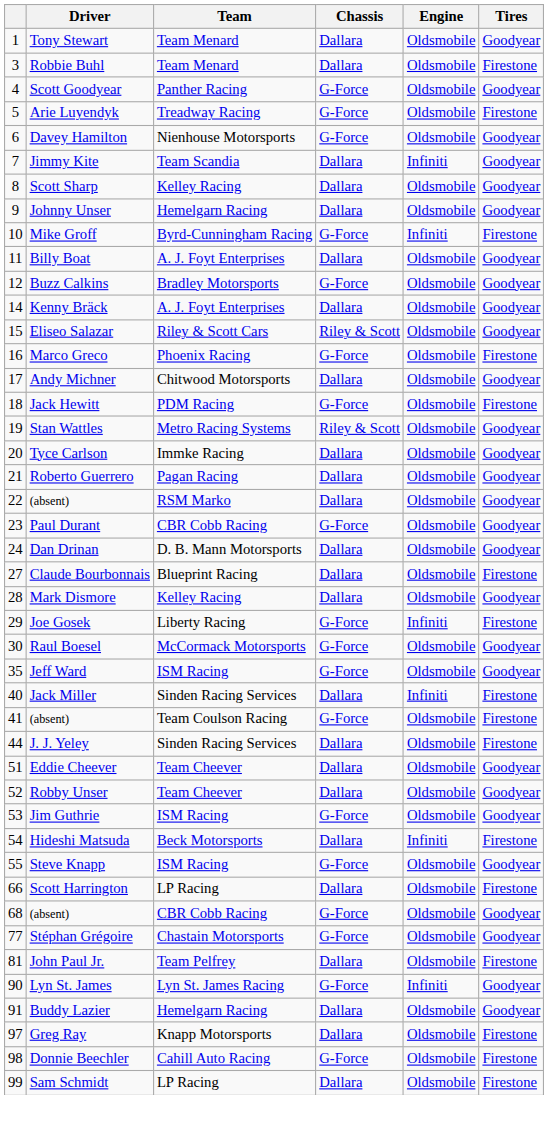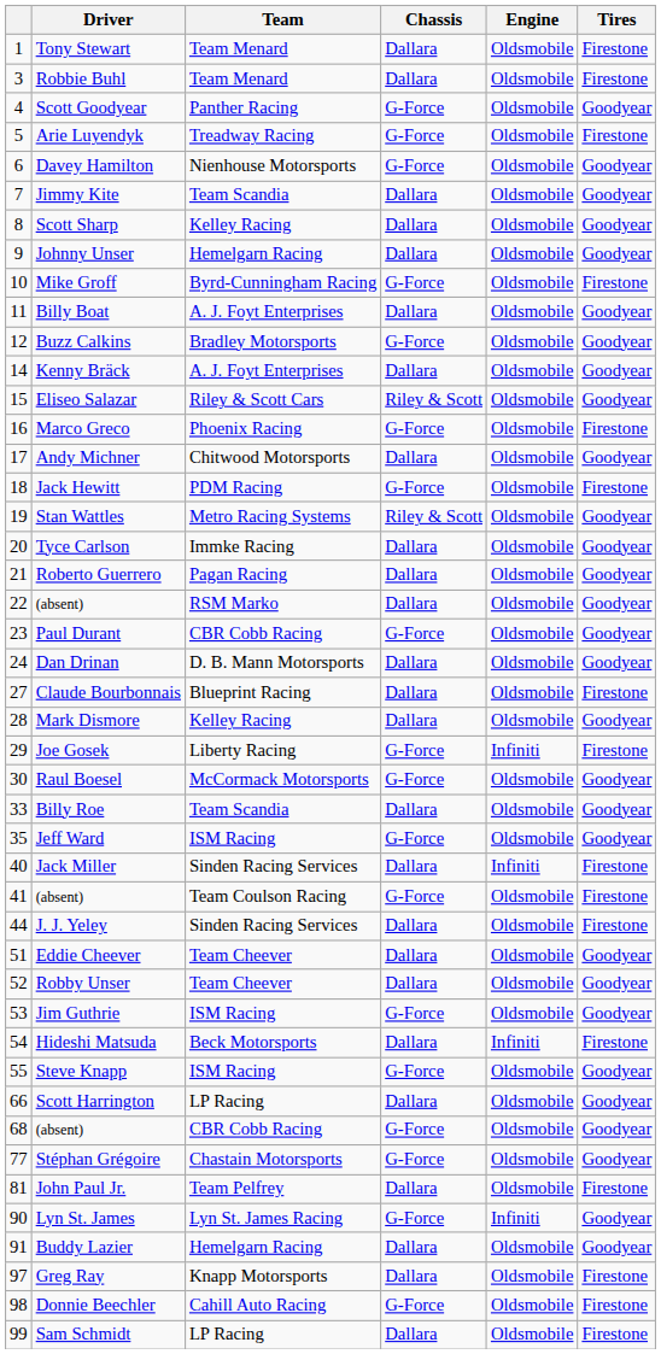Tony Stewart | Tires: Goodyear -> Firestone
Jimmy Kite | Engine: Infiniti -> Oldsmobile
Mike Groff | Engine: Infiniti -> Oldsmobile
+ row: 33 | Billy Roe | Team Scandia | Dallara | Oldsmobile | Goodyear
Scott Harrington | Tires: Firestone -> Goodyear
